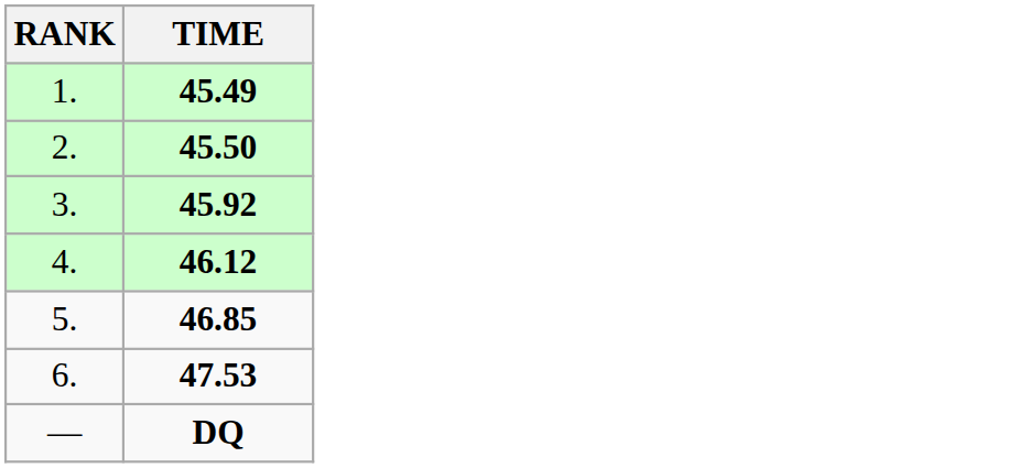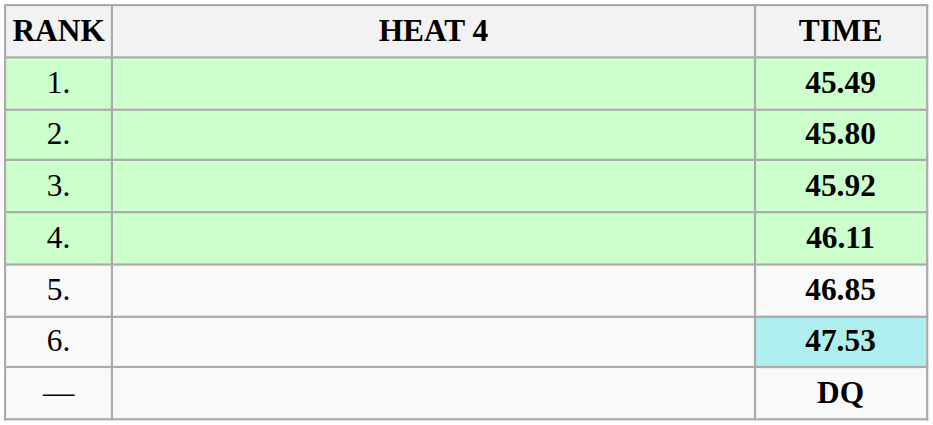+ column: HEAT 4
2. | TIME: 45.50 -> 45.80
4. | TIME: 46.12 -> 46.11
6. | TIME: no background -> paleturquoise background
